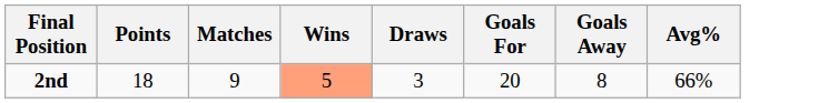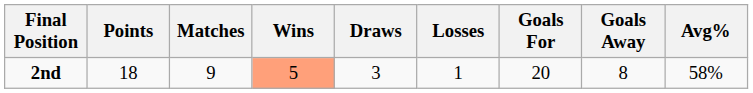+ column: Losses | 1
2nd | Avg%: 66% -> 58%
